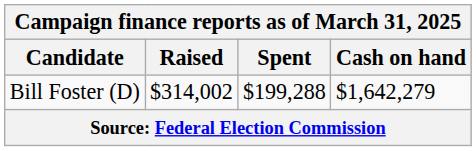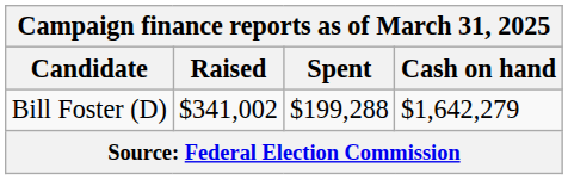Bill Foster (D) | Raised: $314,002 -> $341,002
